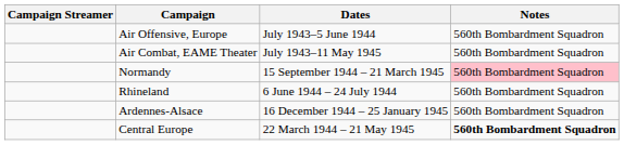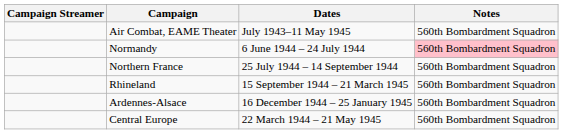- row: Air Offensive, Europe | July 1943–5 June 1944 | 560th Bombardment Squadron
Normandy | Dates: 15 September 1944 – 21 March 1945 -> 6 June 1944 – 24 July 1944
+ row: Northern France | 25 July 1944 – 14 September 1944 | 560th Bombardment Squadron
Rhineland | Dates: 6 June 1944 – 24 July 1944 -> 15 September 1944 – 21 March 1945
Central Europe | Notes: bold -> normal
